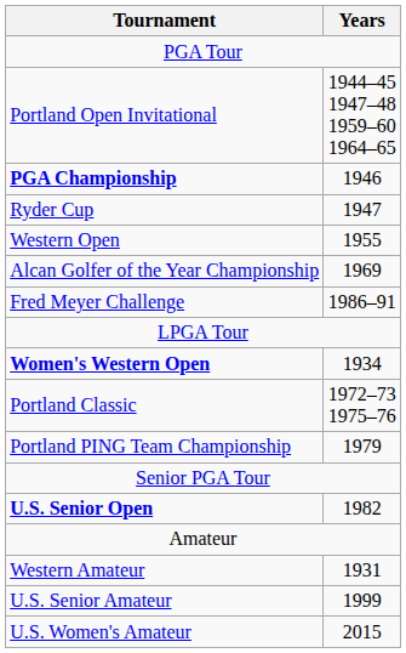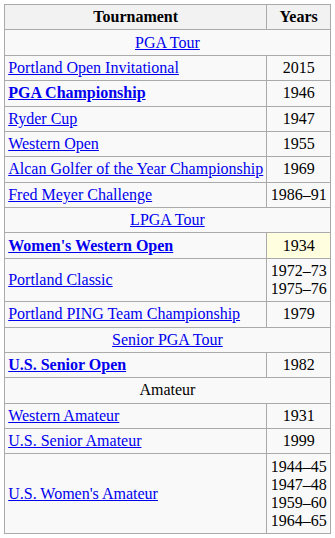Portland Open Invitational | Years: 1944–45 1947–48 1959–60 1964–65 -> 2015
Women's Western Open | Years: no background -> lightyellow background
U.S. Women's Amateur | Years: 2015 -> 1944–45 1947–48 1959–60 1964–65
